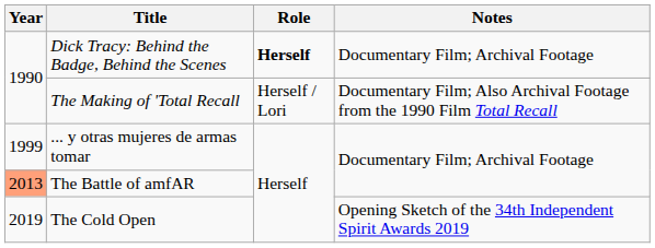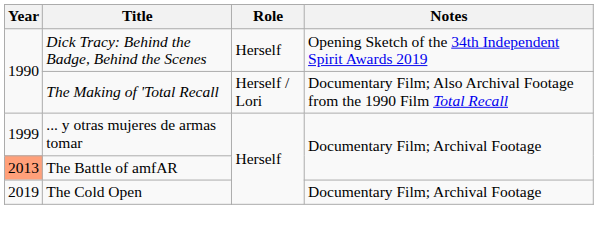Dick Tracy: Behind the Badge, Behind the Scenes | Role: bold -> normal
Dick Tracy: Behind the Badge, Behind the Scenes | Notes: Documentary Film; Archival Footage -> Opening Sketch of the 34th Independent Spirit Awards 2019
The Cold Open | Notes: Opening Sketch of the 34th Independent Spirit Awards 2019 -> Documentary Film; Archival Footage
